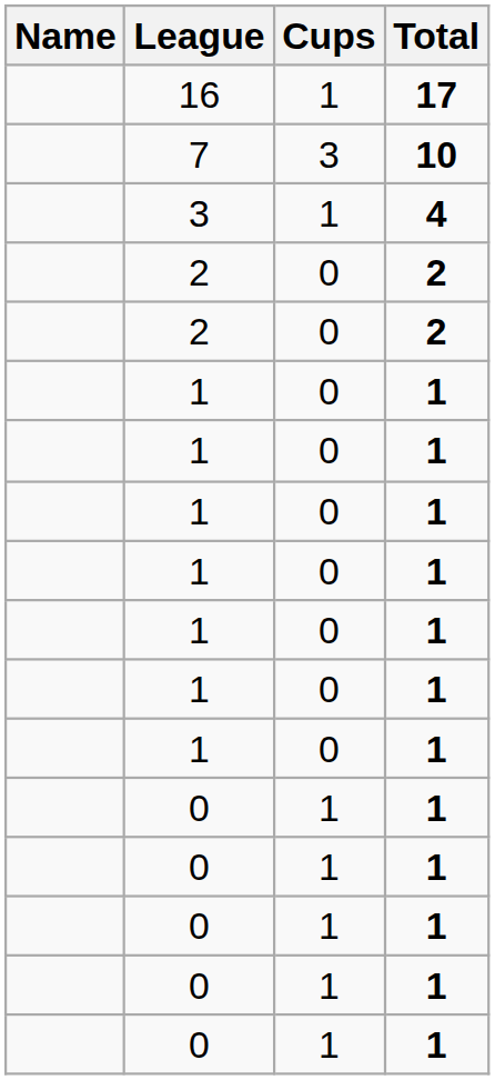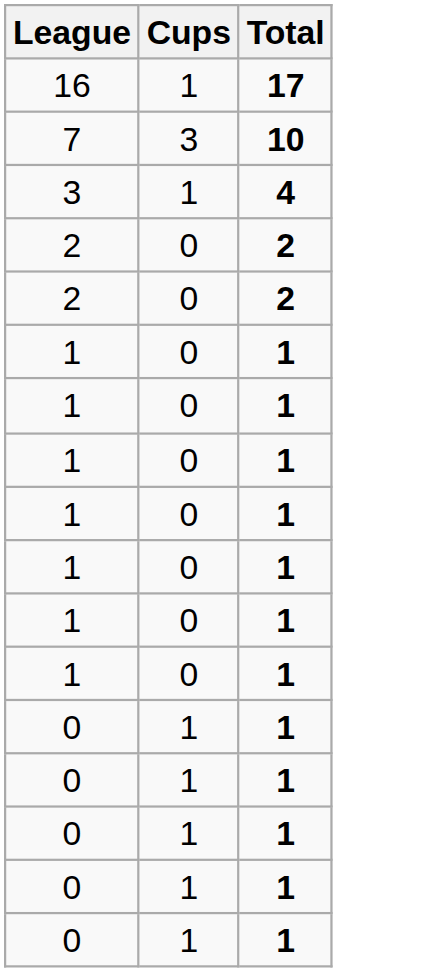- column: Name
